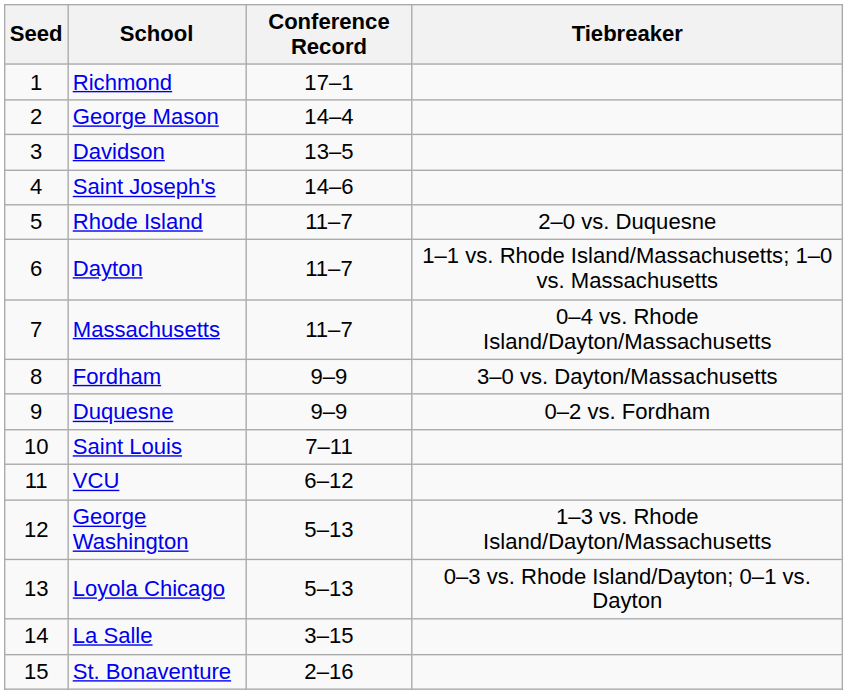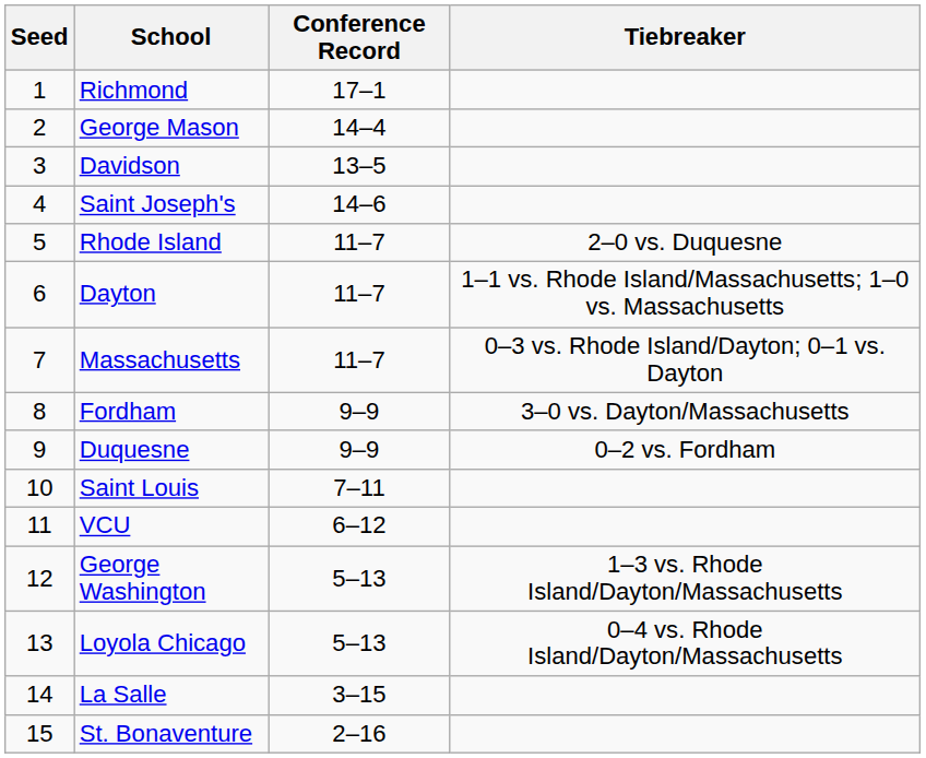Massachusetts | Tiebreaker: 0–4 vs. Rhode Island/Dayton/Massachusetts -> 0–3 vs. Rhode Island/Dayton; 0–1 vs. Dayton
Loyola Chicago | Tiebreaker: 0–3 vs. Rhode Island/Dayton; 0–1 vs. Dayton -> 0–4 vs. Rhode Island/Dayton/Massachusetts
